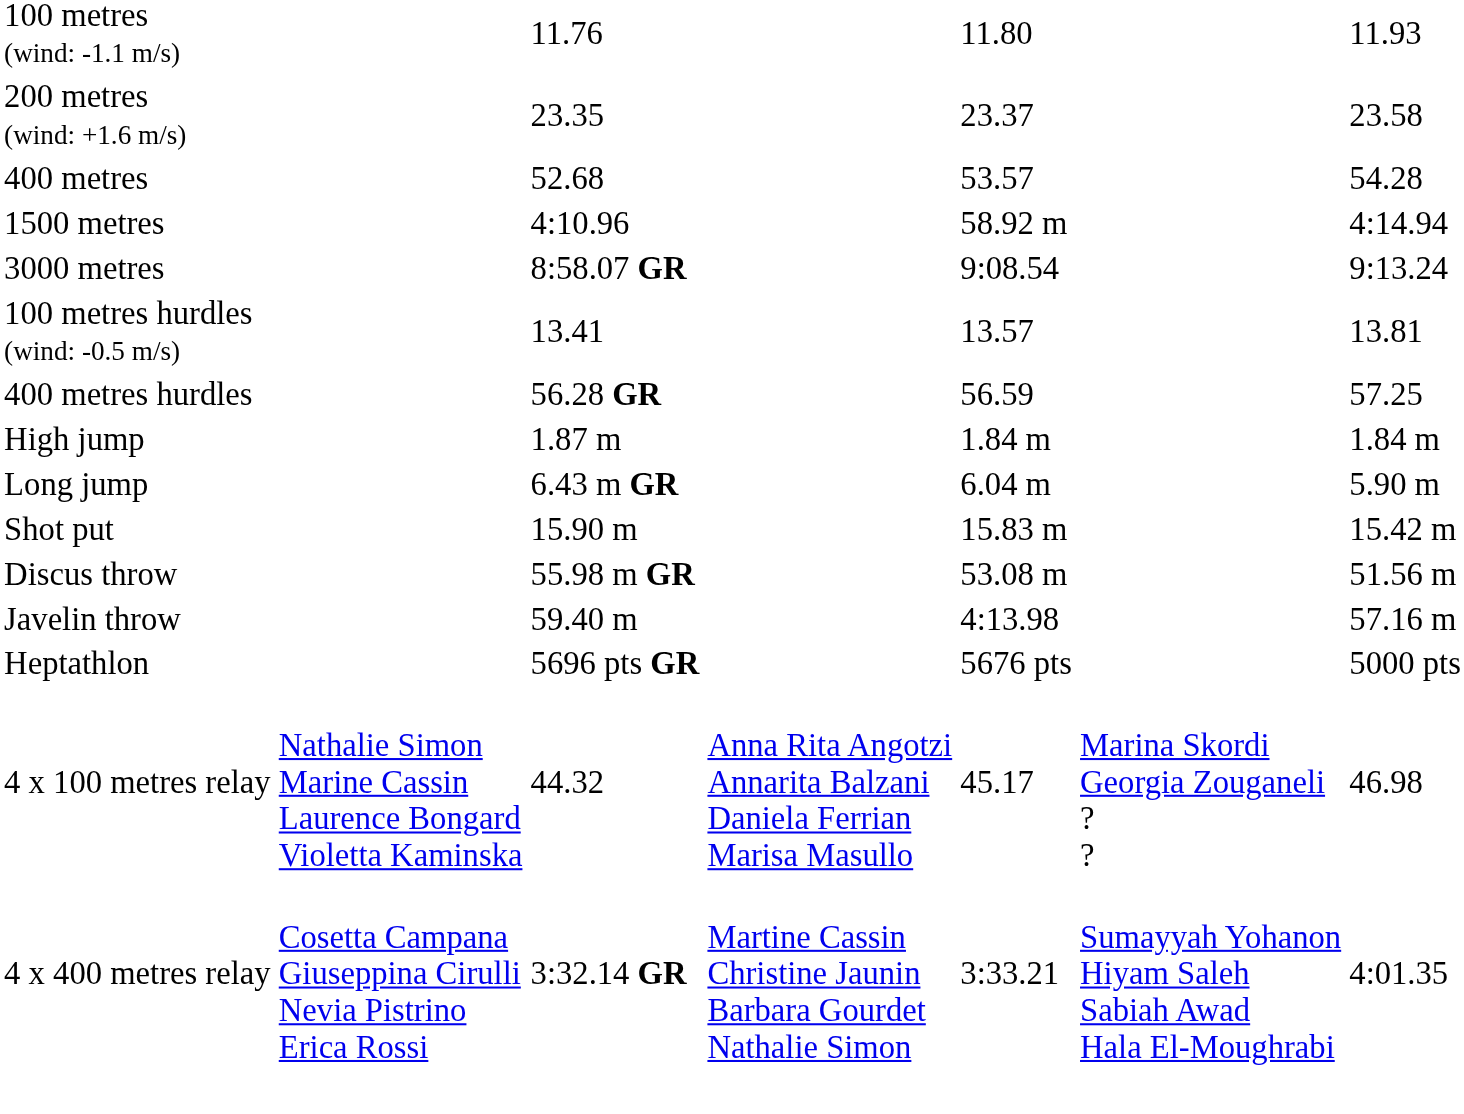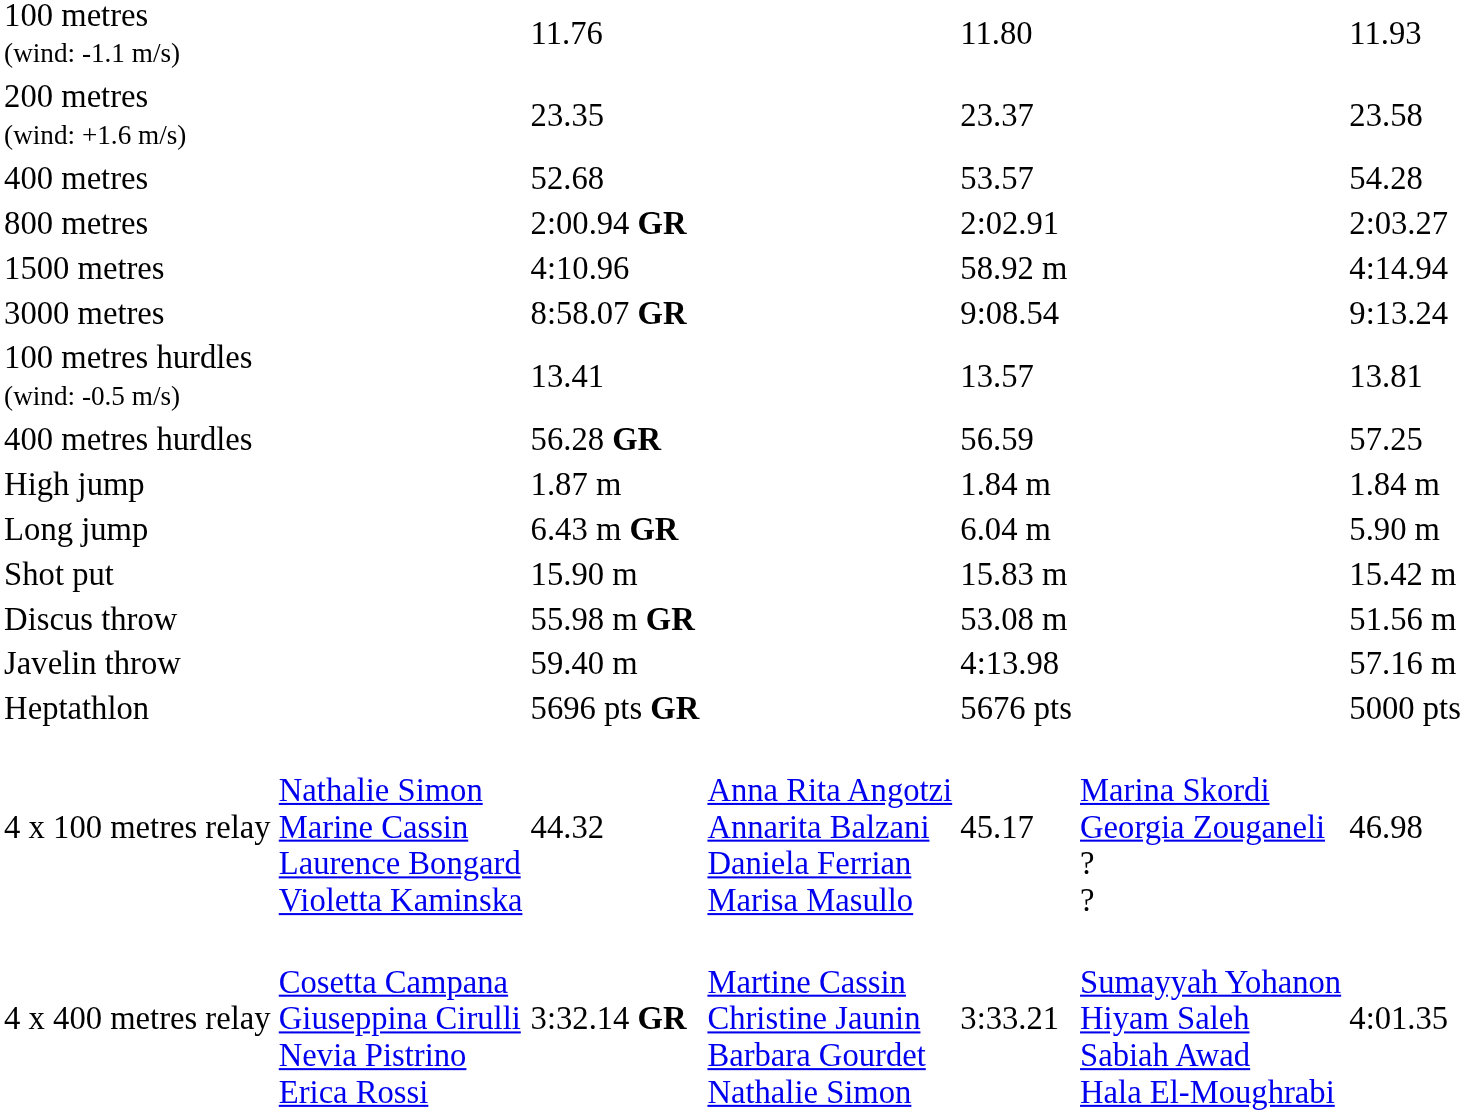+ row: 800 metres | 2:00.94 GR | 2:02.91 | 2:03.27
